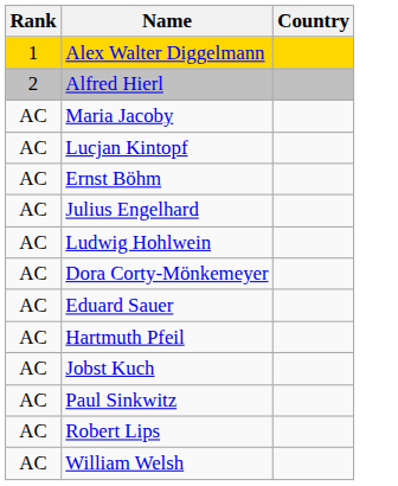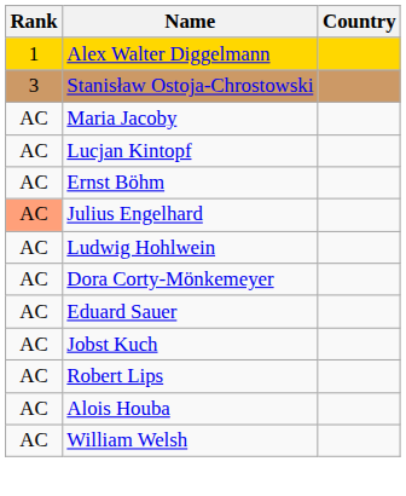- row: 2 | Alfred Hierl
+ row: 3 | Stanisław Ostoja-Chrostowski
Julius Engelhard | Rank: no background -> lightsalmon background
- row: AC | Hartmuth Pfeil
- row: AC | Paul Sinkwitz
+ row: AC | Alois Houba
